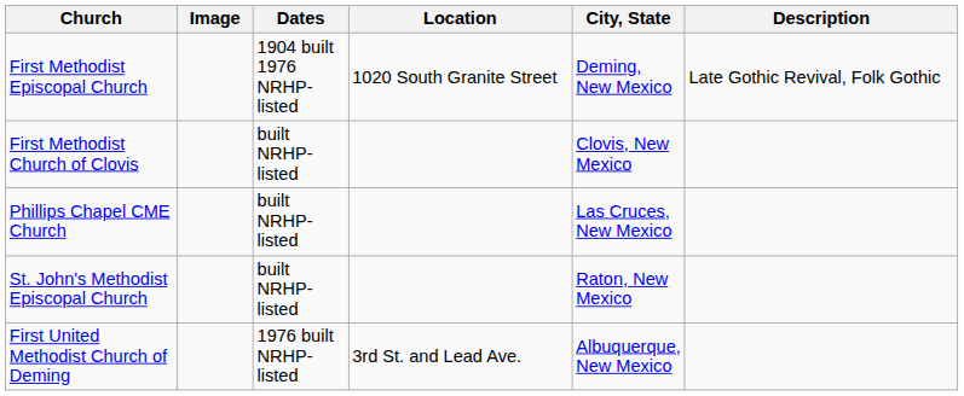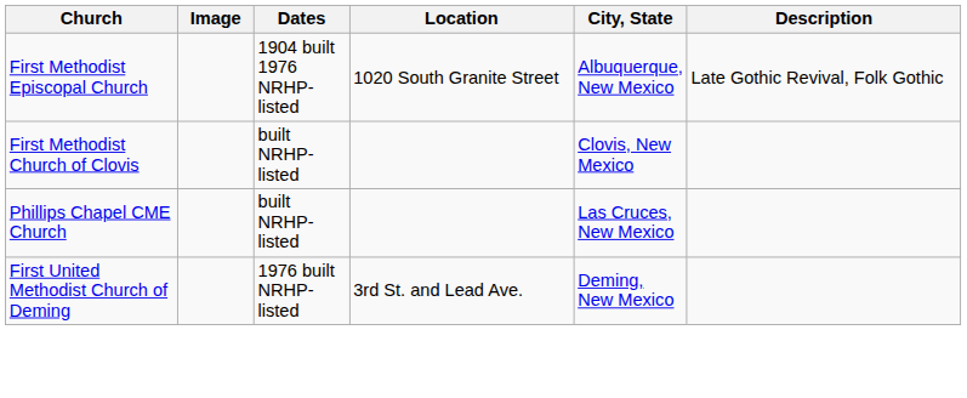First Methodist Episcopal Church | City, State: Deming, New Mexico -> Albuquerque, New Mexico
- row: St. John's Methodist Episcopal Church | built NRHP-listed | Raton, New Mexico
First United Methodist Church of Deming | City, State: Albuquerque, New Mexico -> Deming, New Mexico
